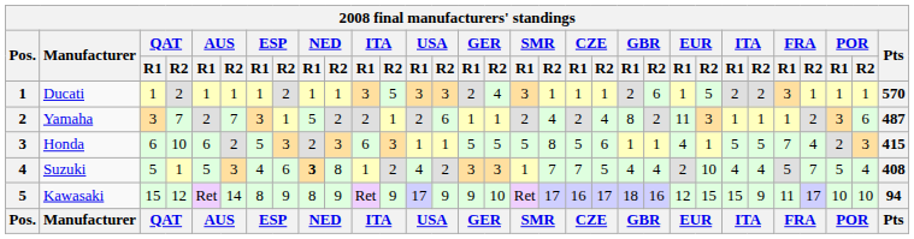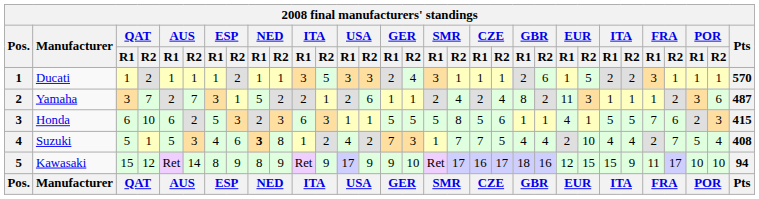Honda | FRA / R2: 4 -> 6
Suzuki | GER / R1: 3 -> 7
Suzuki | FRA / R1: 5 -> 2
